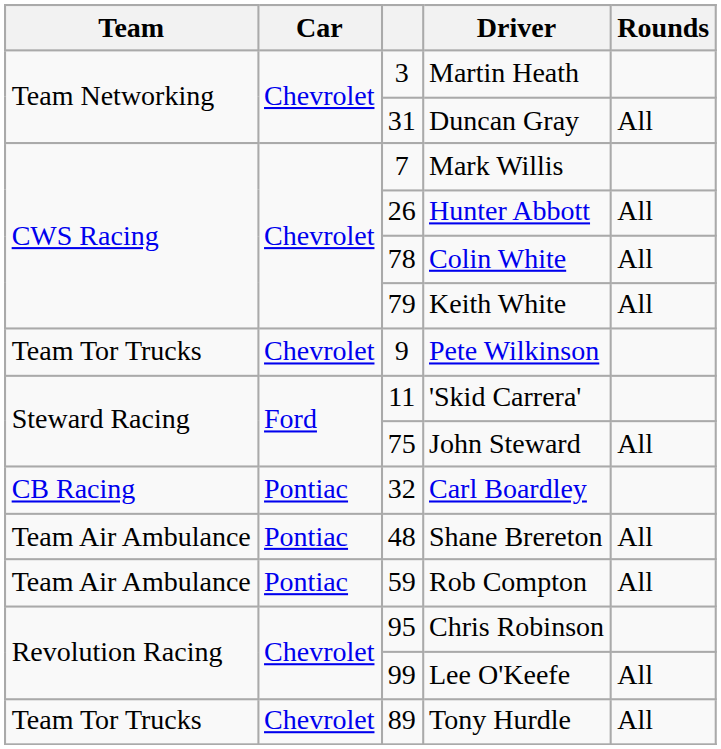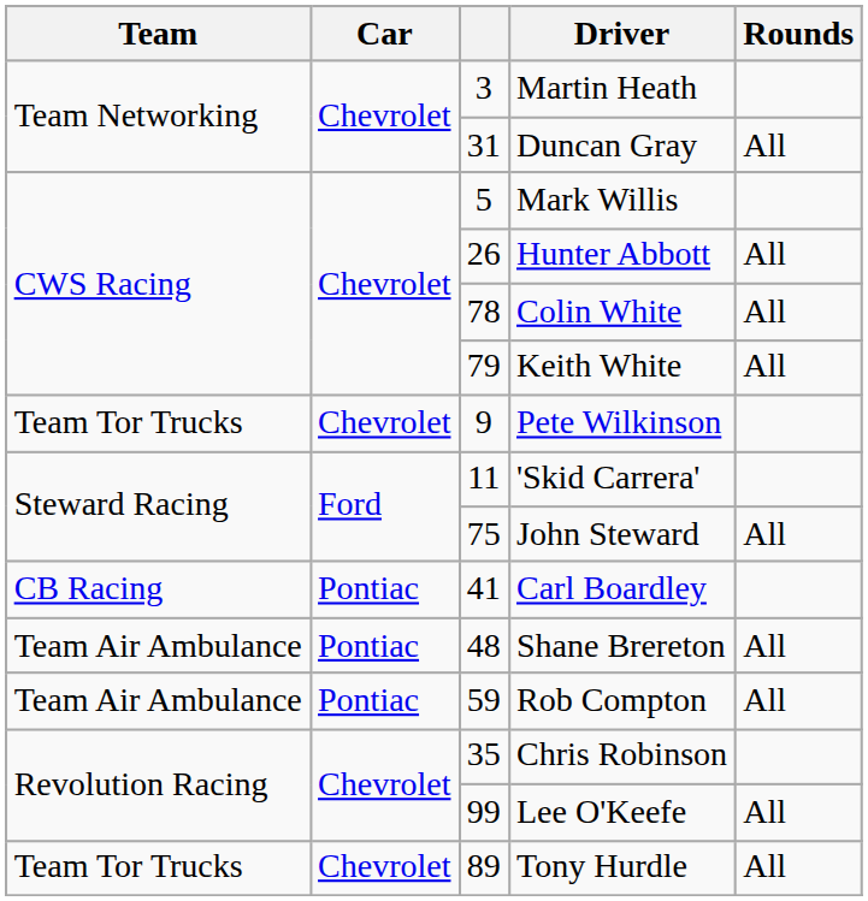Mark Willis | column 3: 7 -> 5
Carl Boardley | column 3: 32 -> 41
Chris Robinson | column 3: 95 -> 35
